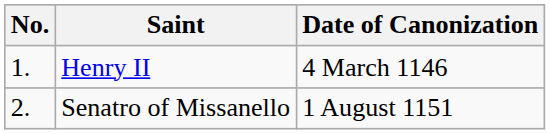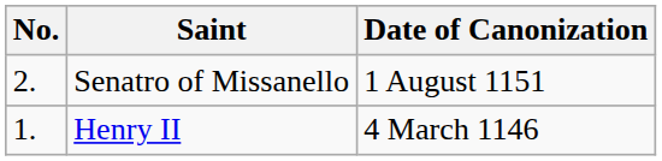rows swapped: Henry II <-> Senatro of Missanello
